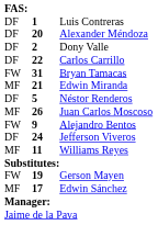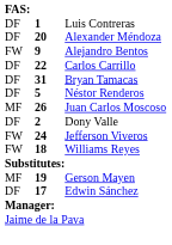rows swapped: Dony Valle <-> Alejandro Bentos
Bryan Tamacas | column 1: FW -> DF
- row: MF | 21 | Edwin Miranda
Jefferson Viveros | column 1: DF -> FW
Williams Reyes | column 1: MF -> FW
Williams Reyes | column 2: 11 -> 18
Gerson Mayen | column 1: FW -> MF
Edwin Sánchez | column 1: MF -> DF
